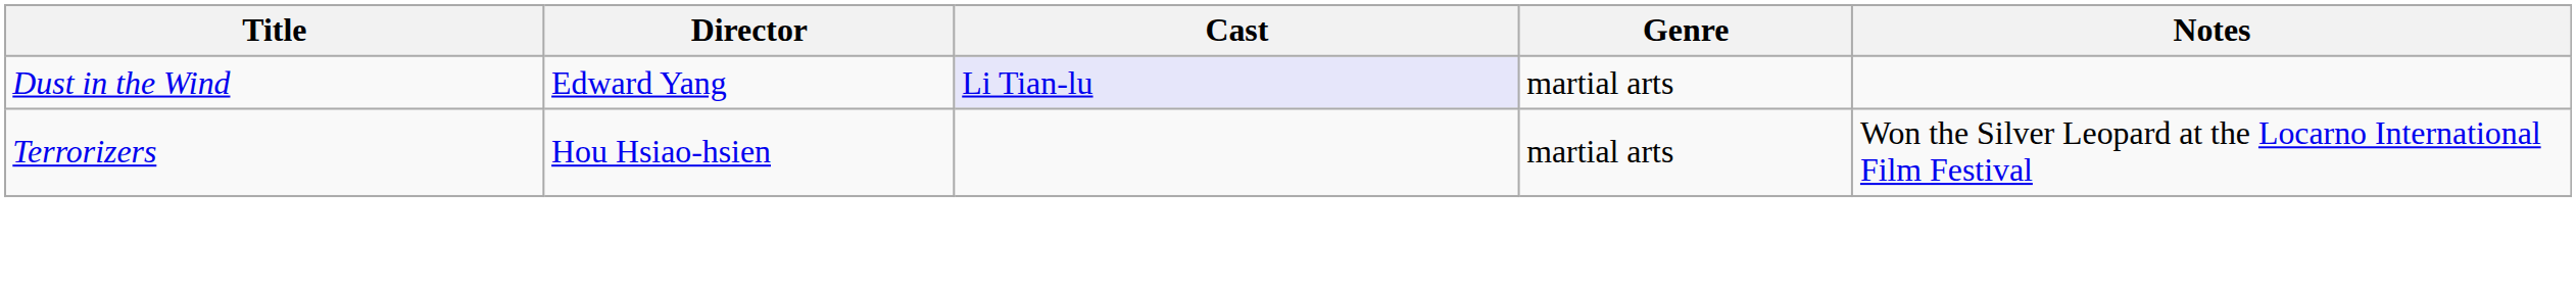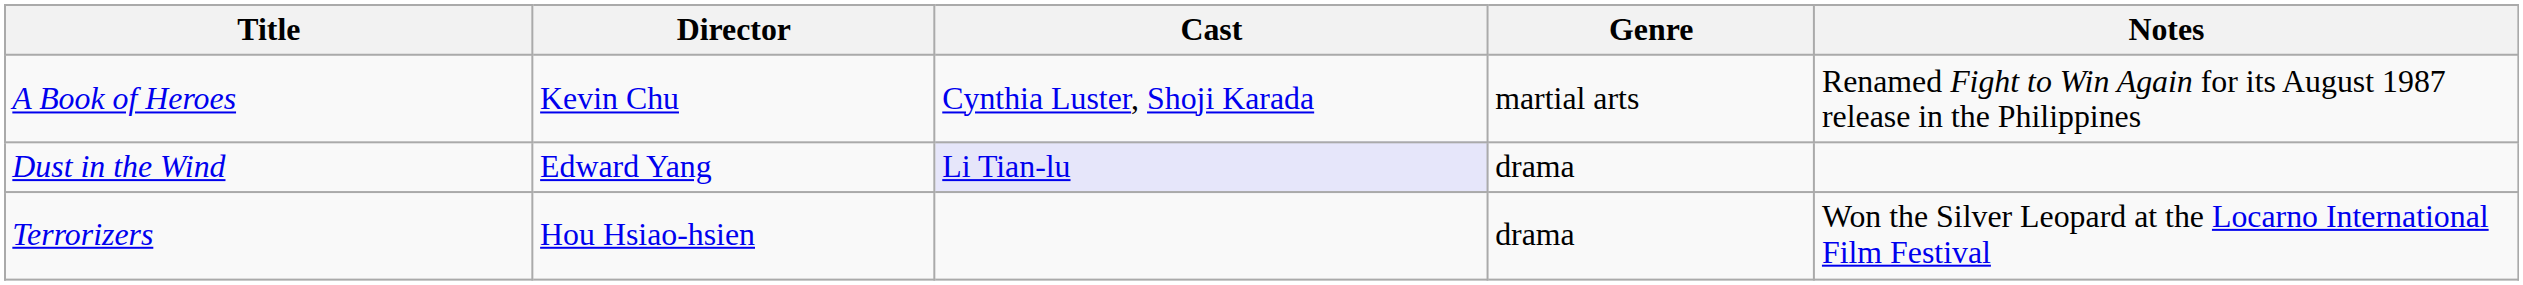+ row: A Book of Heroes | Kevin Chu | Cynthia Luster, Shoji Karada | martial arts | Renamed Fight to Win Again for its August 1987 release in the Philippines
Dust in the Wind | Genre: martial arts -> drama
Terrorizers | Genre: martial arts -> drama
